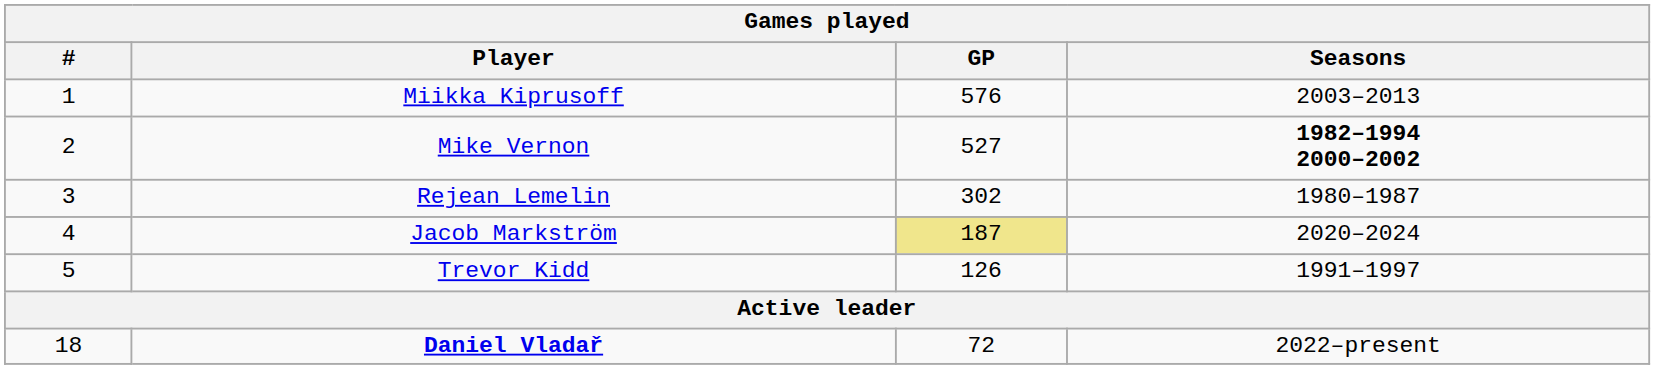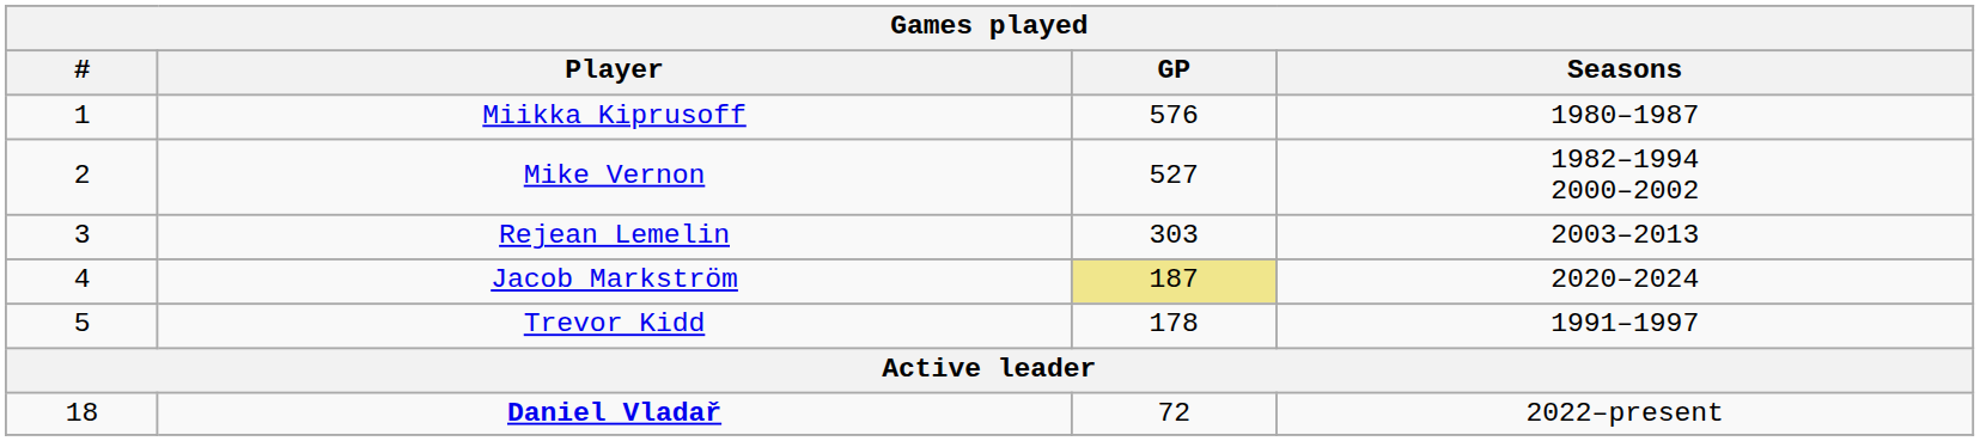Miikka Kiprusoff | Seasons: 2003–2013 -> 1980–1987
Mike Vernon | Seasons: bold -> normal
Rejean Lemelin | GP: 302 -> 303
Rejean Lemelin | Seasons: 1980–1987 -> 2003–2013
Trevor Kidd | GP: 126 -> 178
